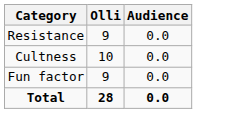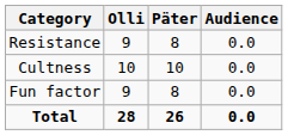+ column: Päter | 8 | 10 | 8 | 26
